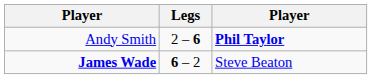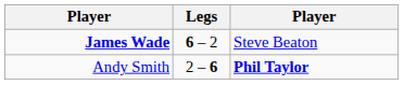rows swapped: Andy Smith <-> James Wade
